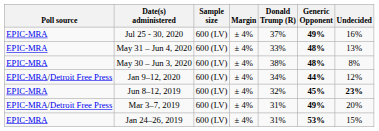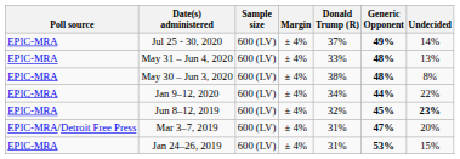Jul 25 - 30, 2020 | Undecided: 16% -> 14%
Jan 9–12, 2020 | Poll source: EPIC-MRA/Detroit Free Press -> EPIC-MRA
Jan 9–12, 2020 | Undecided: 12% -> 22%
Mar 3–7, 2019 | Generic Opponent: 49% -> 47%
